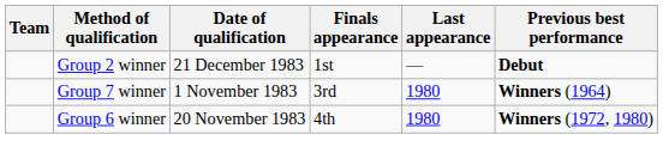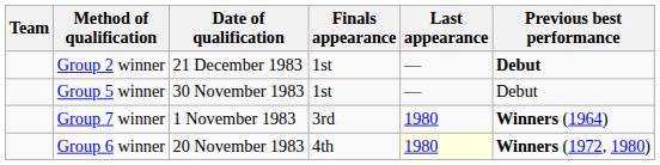+ row: Group 5 winner | 30 November 1983 | 1st | — | Debut
Group 6 winner | Last appearance: no background -> lightyellow background
